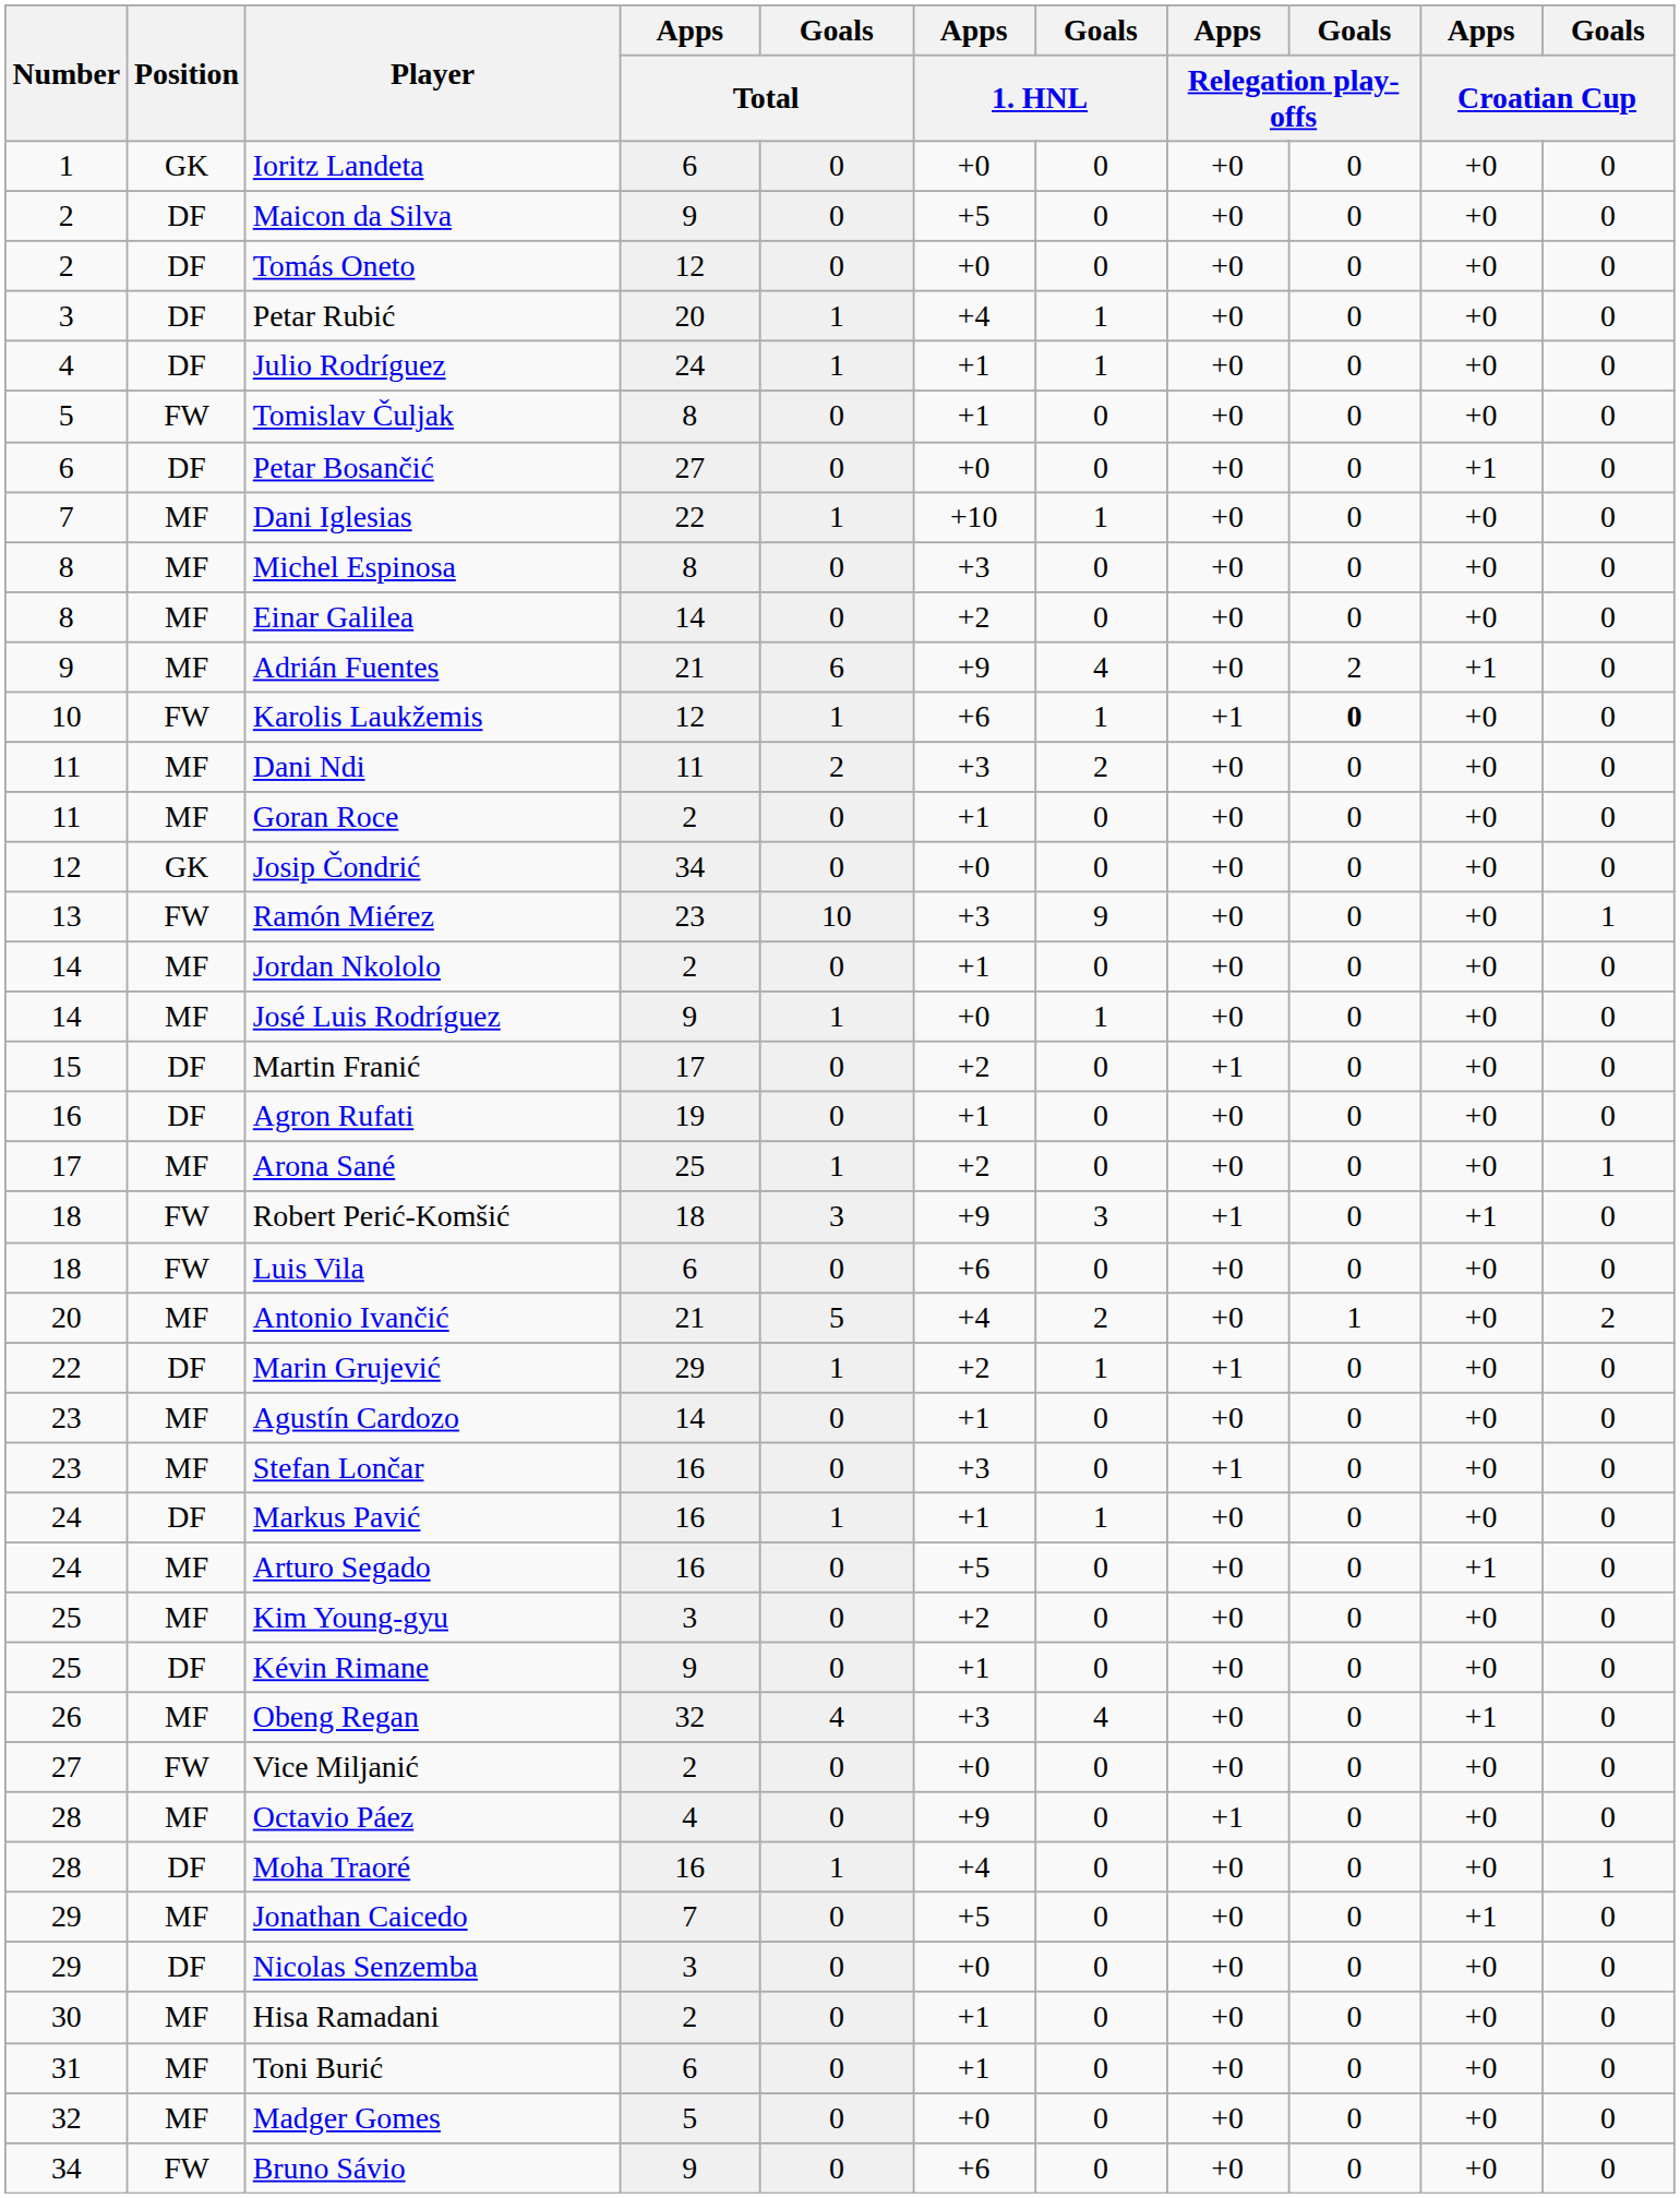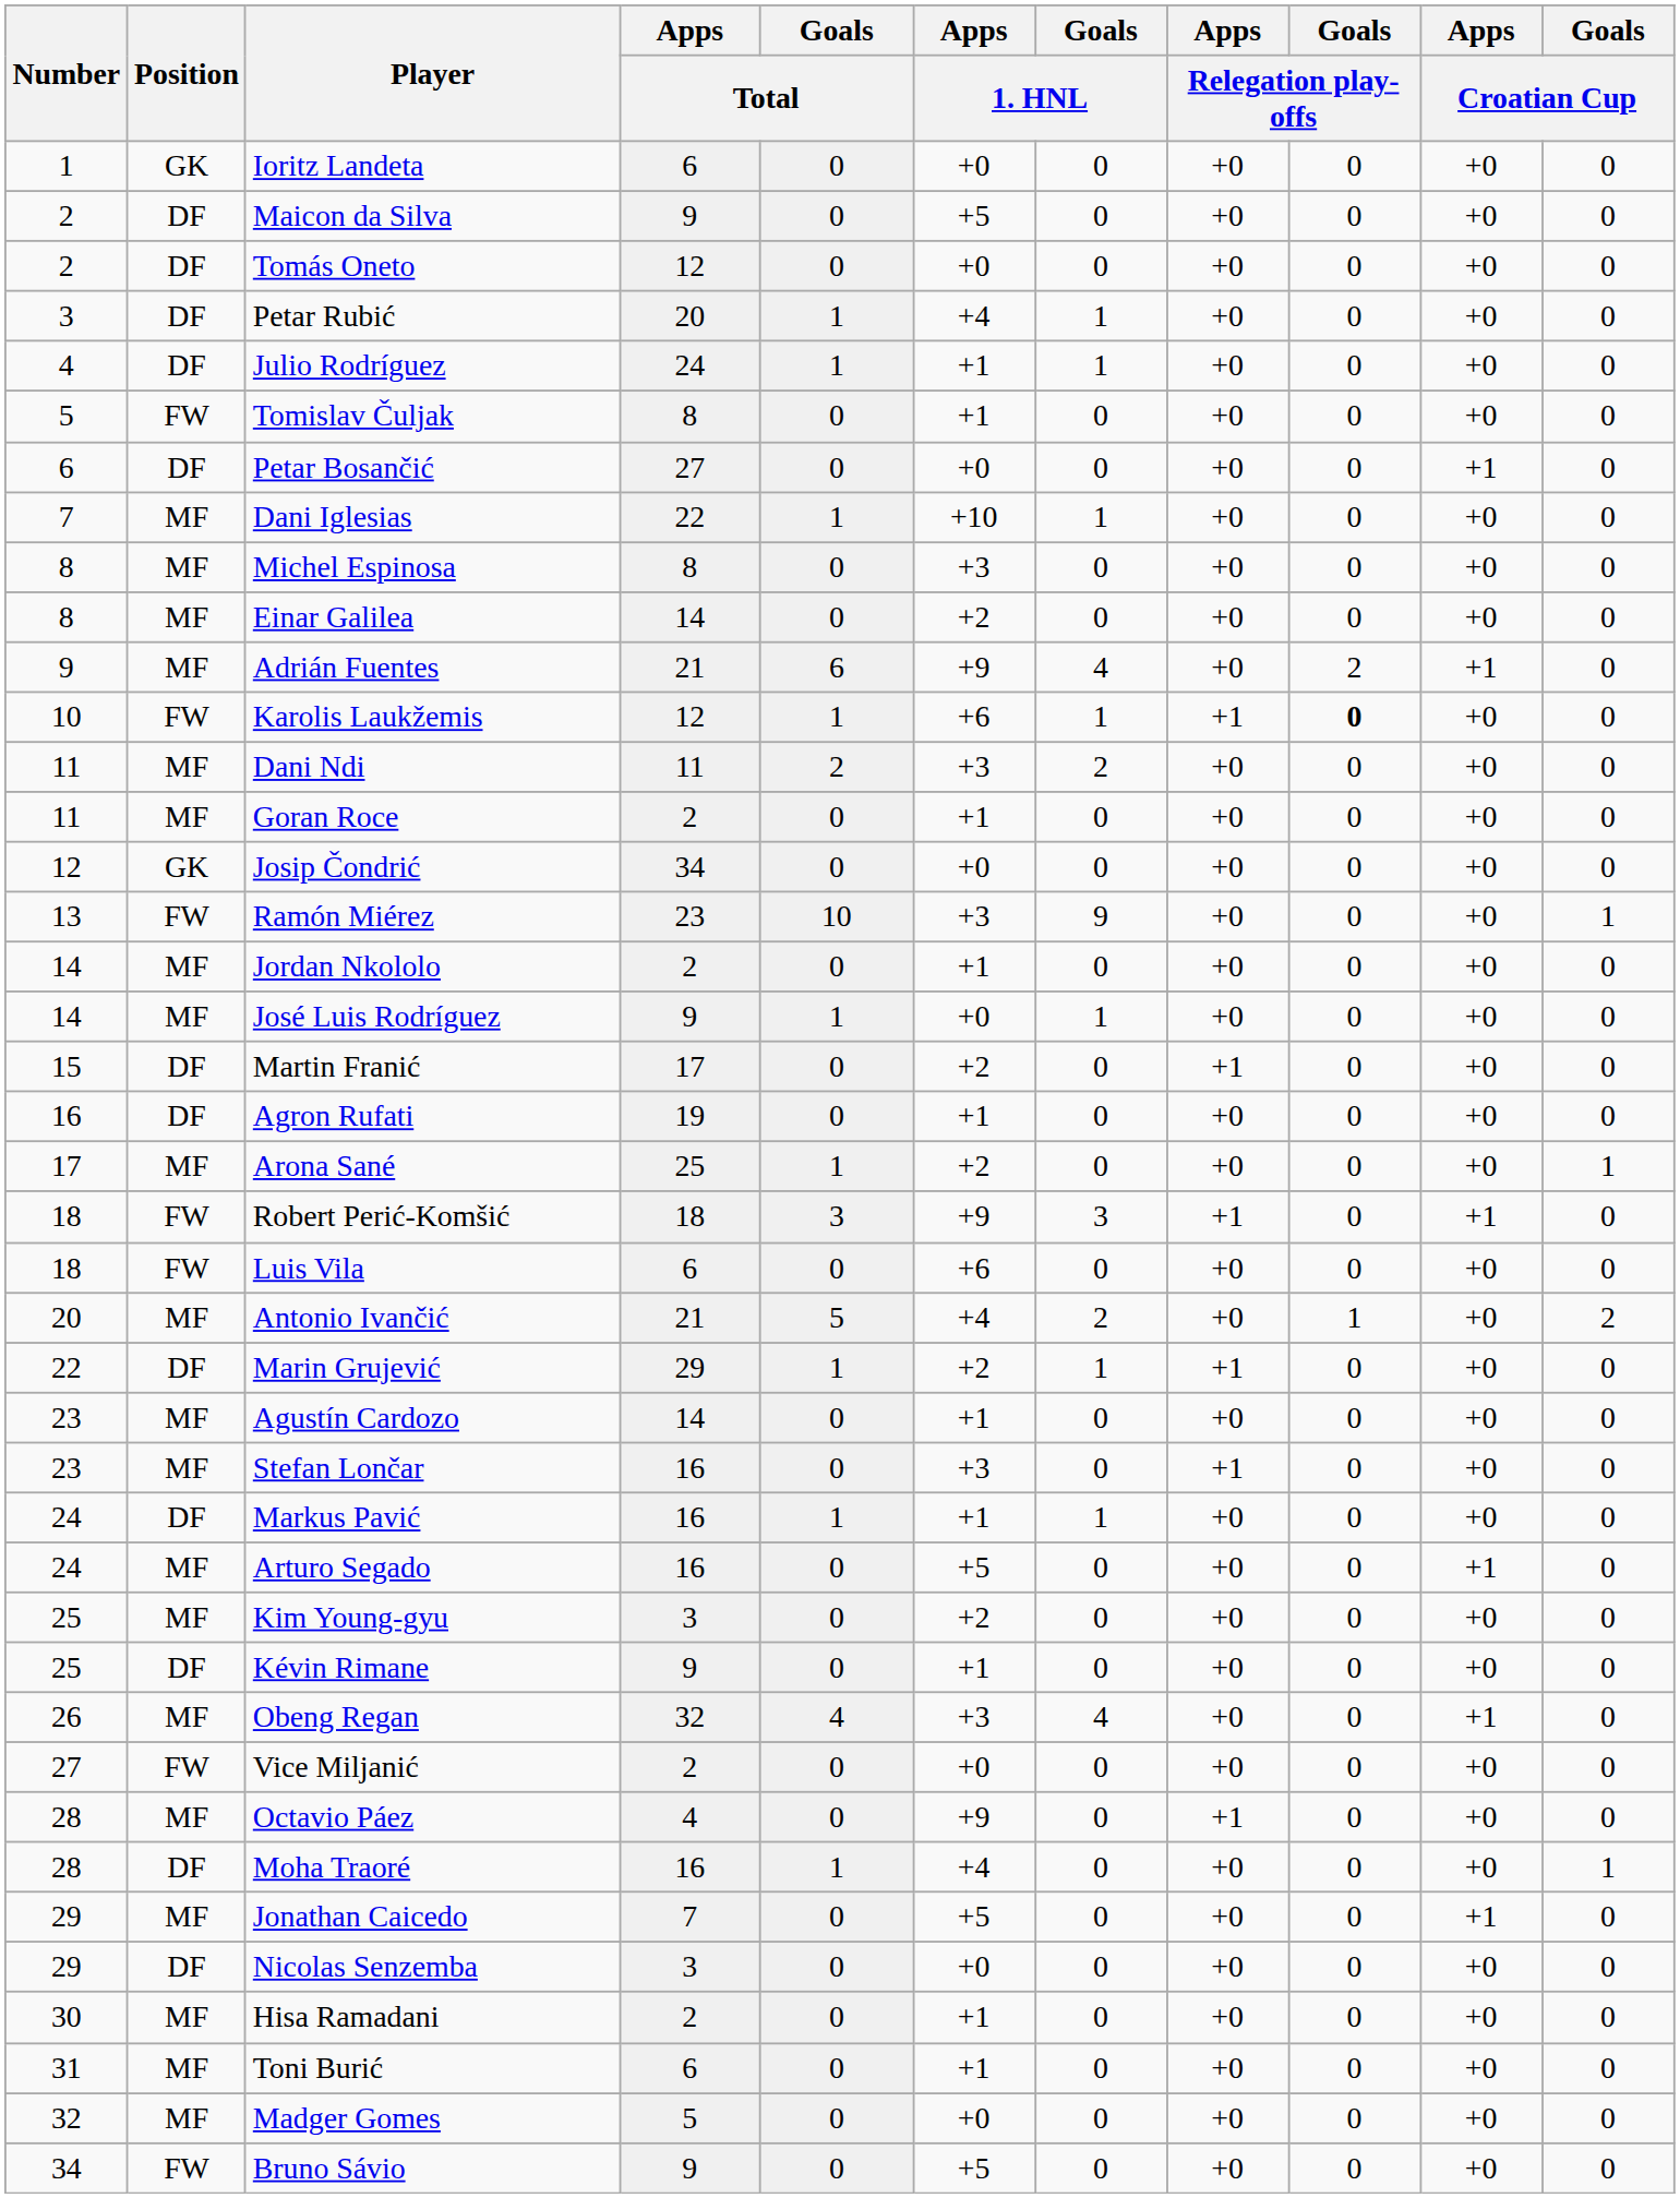Bruno Sávio | Apps / 1. HNL: +6 -> +5
